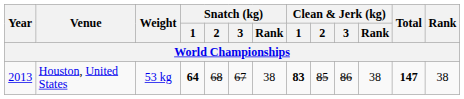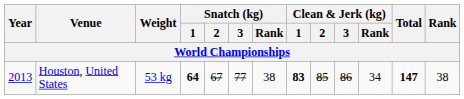Houston, United States | Snatch (kg) / 2: 68 -> 67
Houston, United States | Snatch (kg) / 3: 67 -> 77
Houston, United States | Clean & Jerk (kg) / Rank: 38 -> 34
